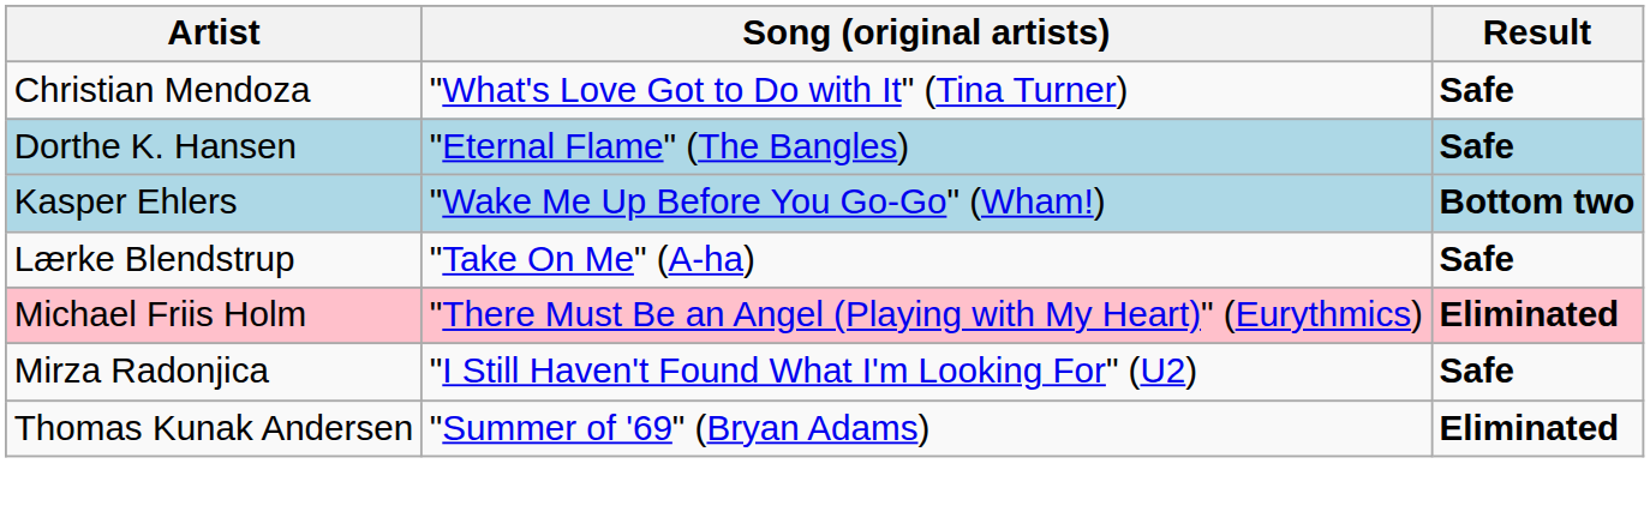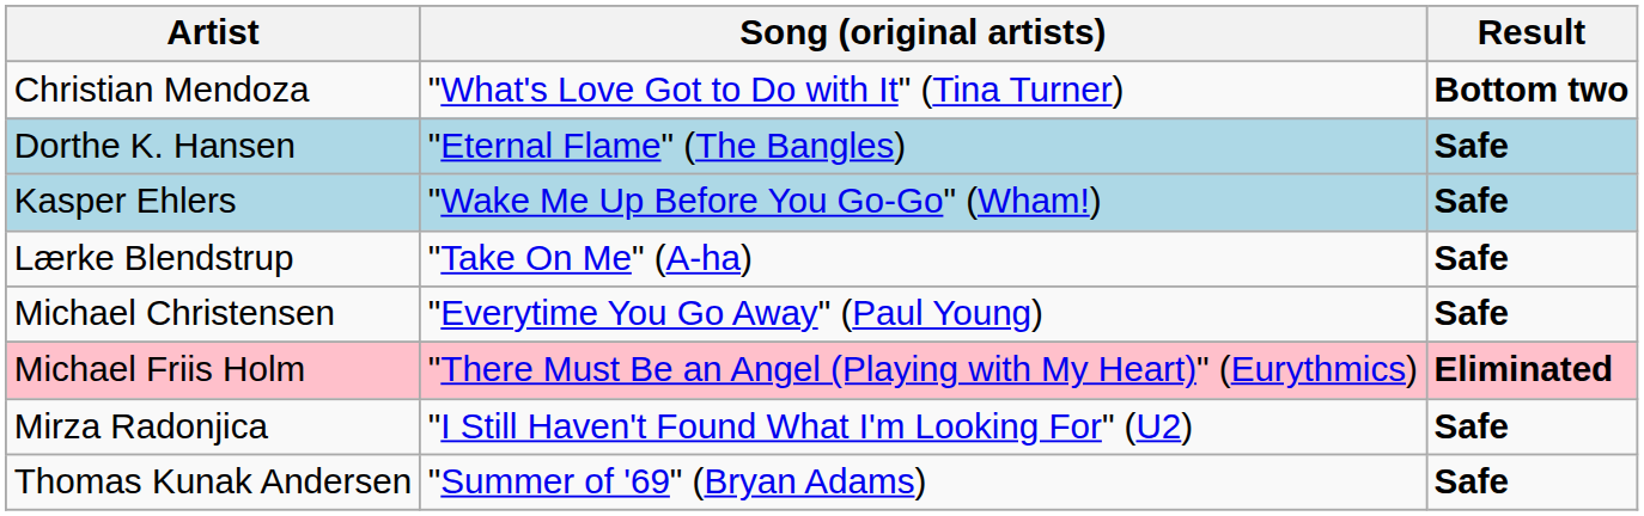Christian Mendoza | Result: Safe -> Bottom two
Kasper Ehlers | Result: Bottom two -> Safe
+ row: Michael Christensen | "Everytime You Go Away" (Paul Young) | Safe
Thomas Kunak Andersen | Result: Eliminated -> Safe
